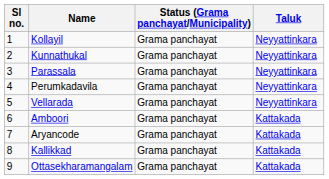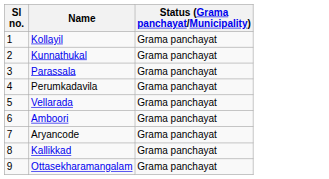- column: Taluk | Neyyattinkara | Neyyattinkara | Neyyattinkara | Neyyattinkara | Neyyattinkara | Kattakada | Kattakada | Kattakada | Kattakada
